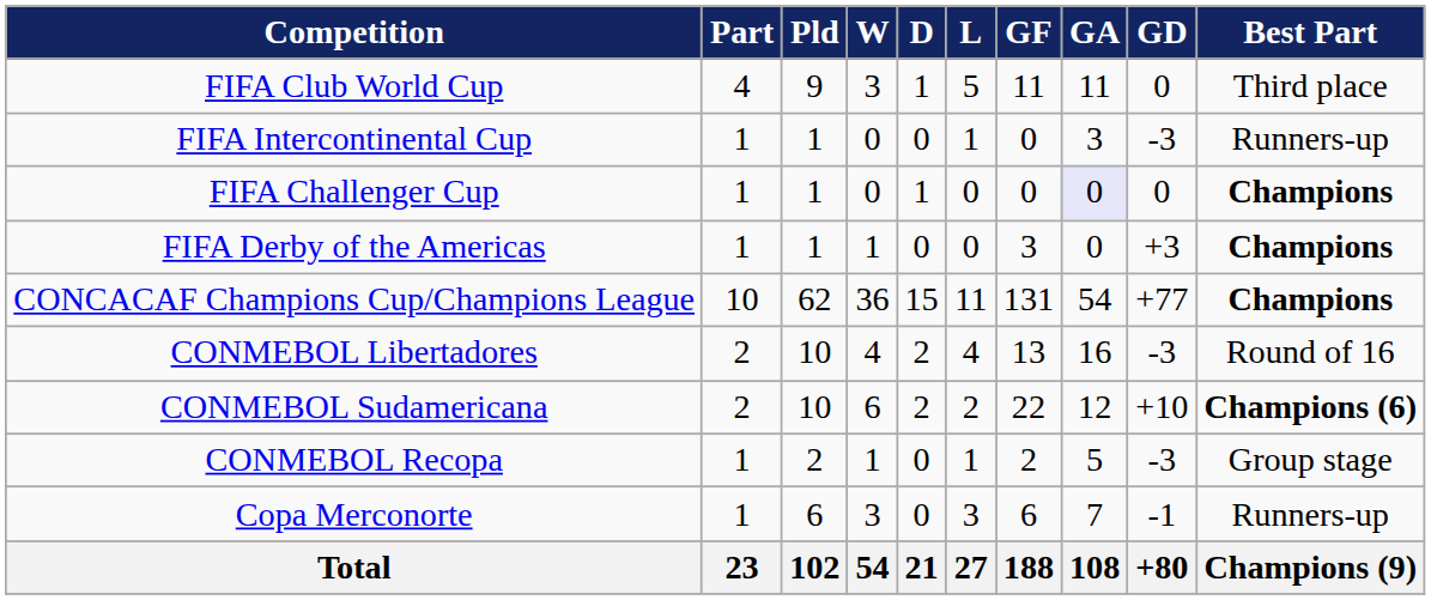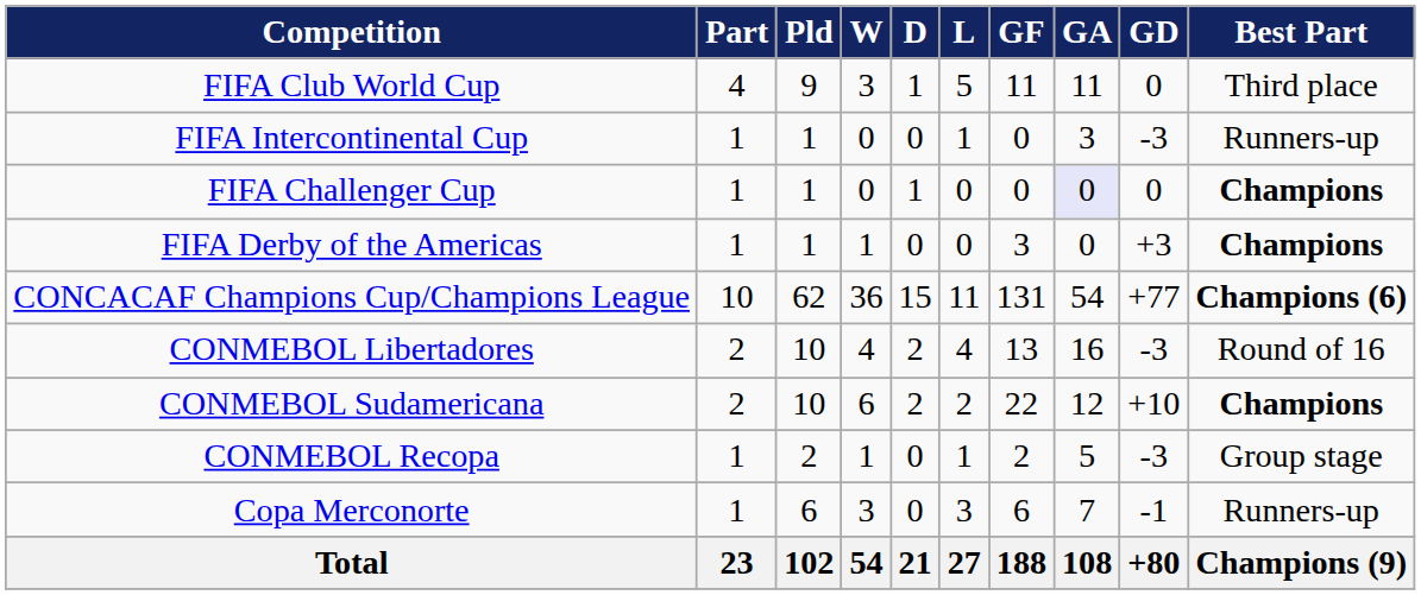CONCACAF Champions Cup/Champions League | Best Part: Champions -> Champions (6)
CONMEBOL Sudamericana | Best Part: Champions (6) -> Champions
